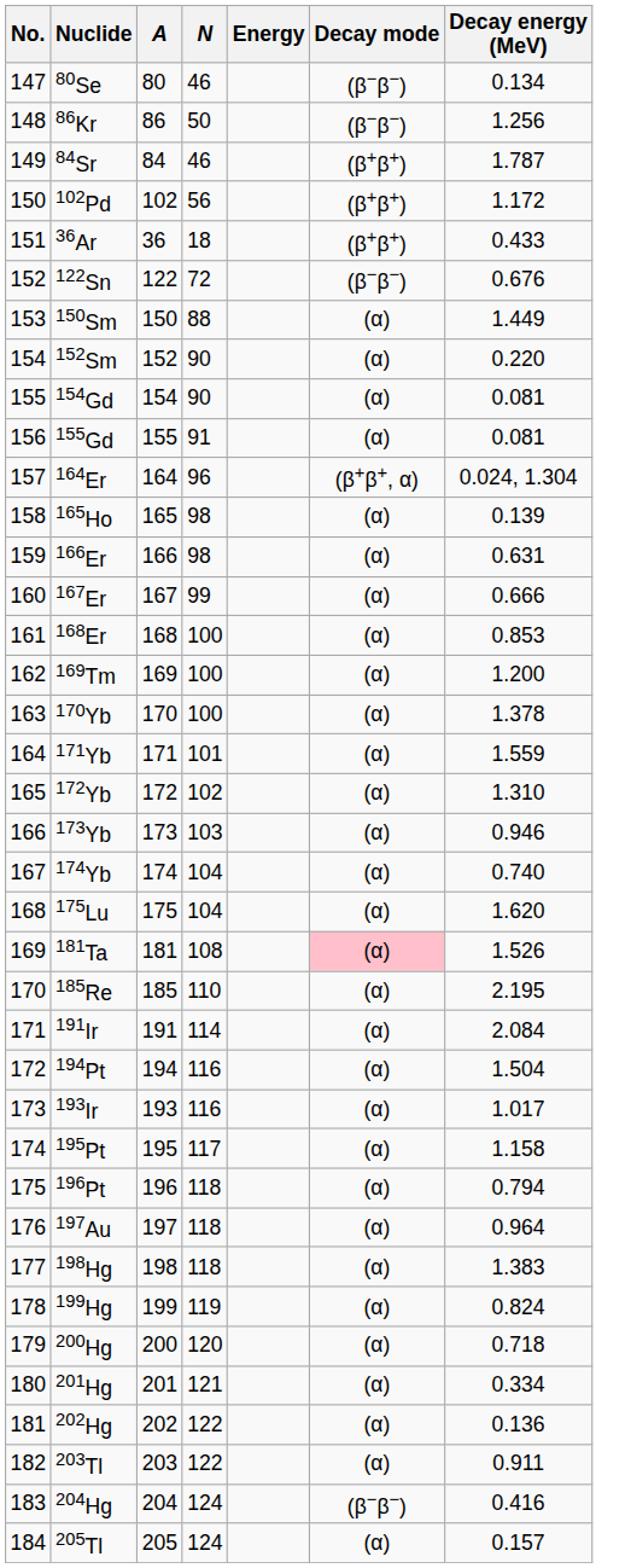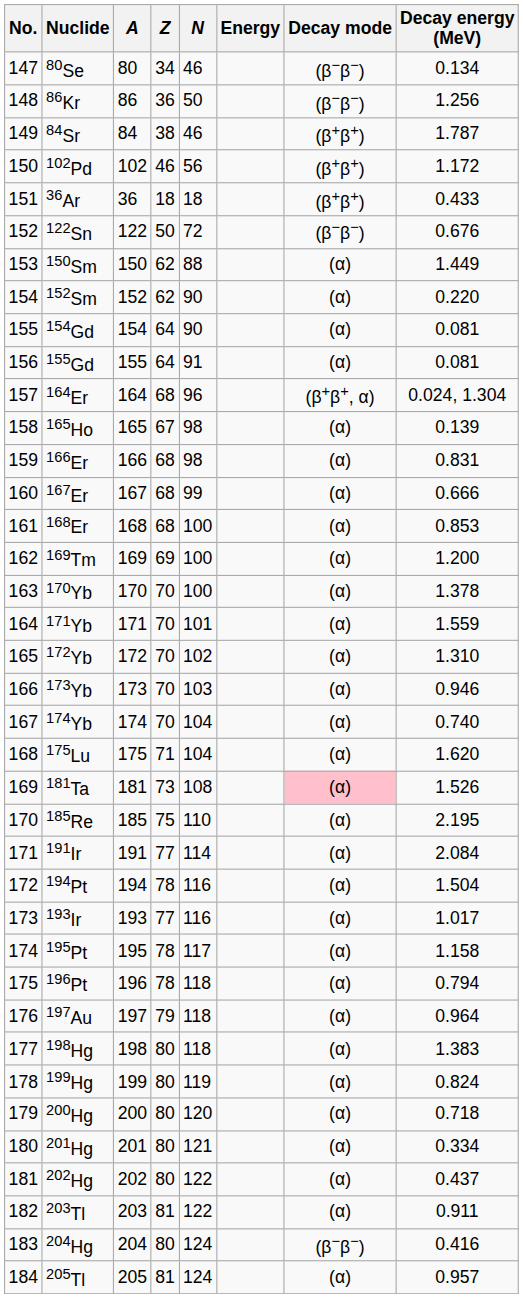+ column: Z | 34 | 36 | 38 | 46 | 18 | 50 | 62 | 62 | 64 | 64 | 68 | 67 | 68 | 68 | 68 | 69 | 70 | 70 | 70 | 70 | 70 | 71 | 73 | 75 | 77 | 78 | 77 | 78 | 78 | 79 | 80 | 80 | 80 | 80 | 80 | 81 | 80 | 81
166Er | Decay energy (MeV): 0.631 -> 0.831
202Hg | Decay energy (MeV): 0.136 -> 0.437
205Tl | Decay energy (MeV): 0.157 -> 0.957
